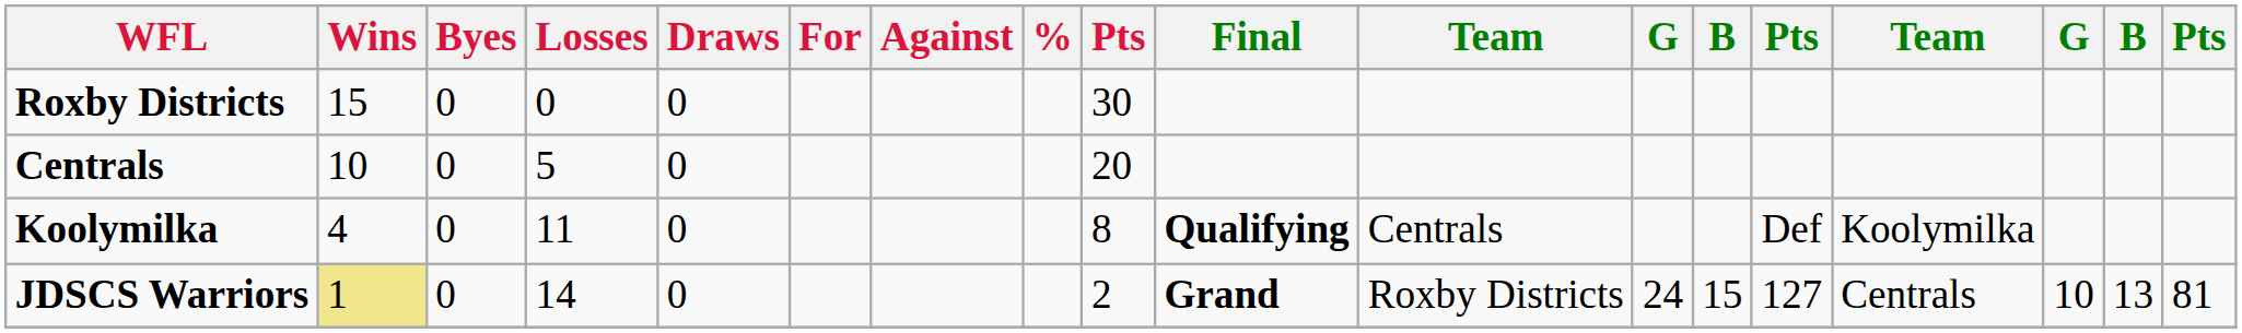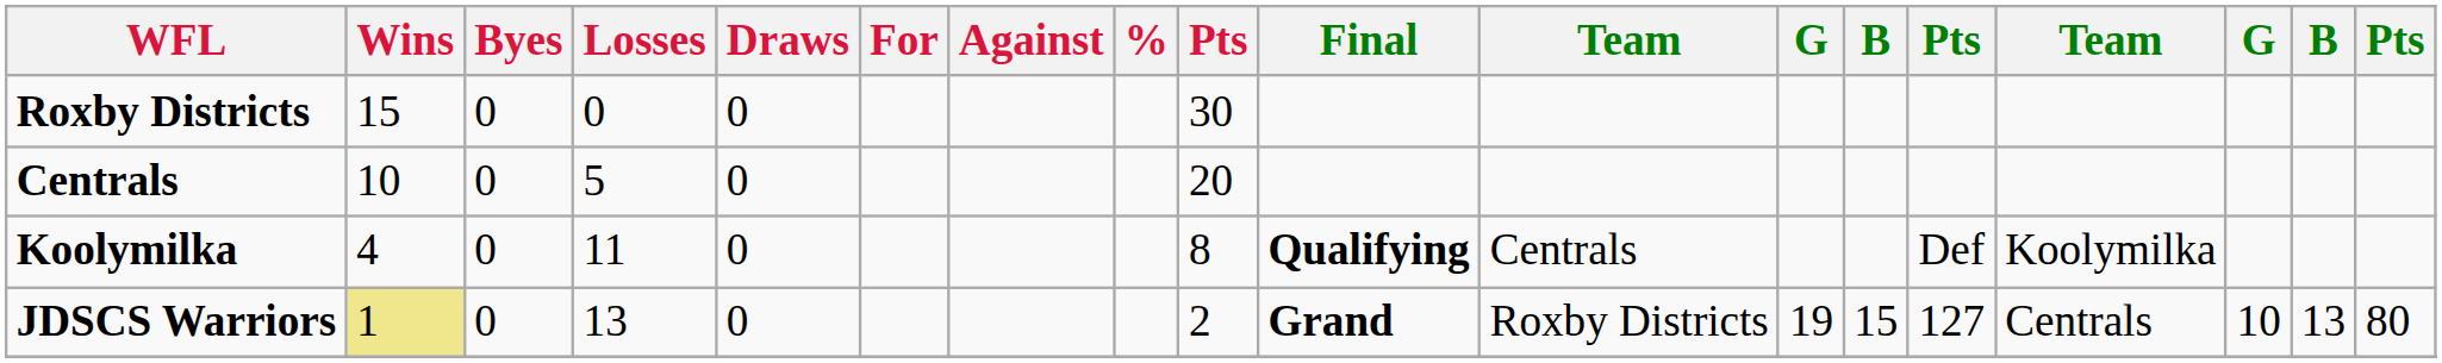JDSCS Warriors | Losses: 14 -> 13
JDSCS Warriors | column 12: 24 -> 19
JDSCS Warriors | column 18: 81 -> 80
